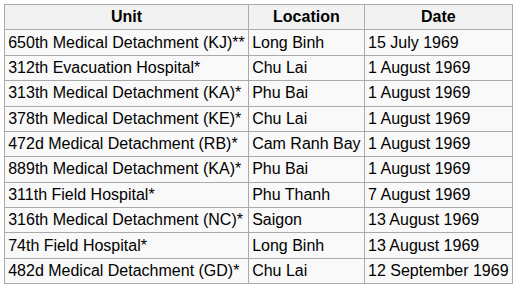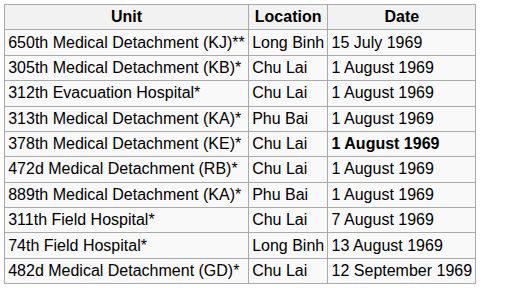+ row: 305th Medical Detachment (KB)* | Chu Lai | 1 August 1969
378th Medical Detachment (KE)* | Date: normal -> bold
472d Medical Detachment (RB)* | Location: Cam Ranh Bay -> Chu Lai
311th Field Hospital* | Location: Phu Thanh -> Chu Lai
- row: 316th Medical Detachment (NC)* | Saigon | 13 August 1969
